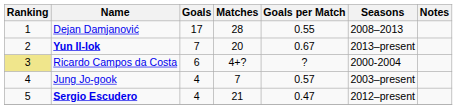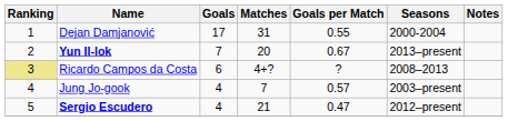Dejan Damjanović | Matches: 28 -> 31
Dejan Damjanović | Seasons: 2008–2013 -> 2000-2004
Ricardo Campos da Costa | Seasons: 2000-2004 -> 2008–2013
